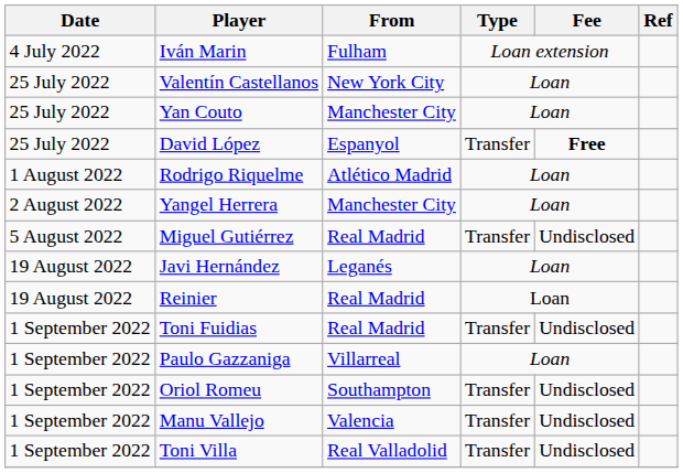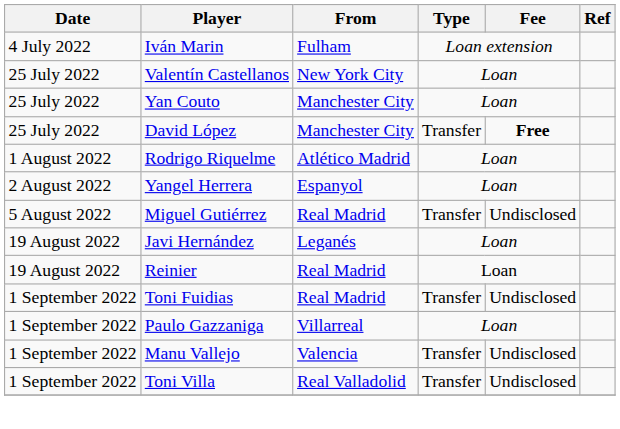David López | From: Espanyol -> Manchester City
Yangel Herrera | From: Manchester City -> Espanyol
- row: 1 September 2022 | Oriol Romeu | Southampton | Transfer | Undisclosed
